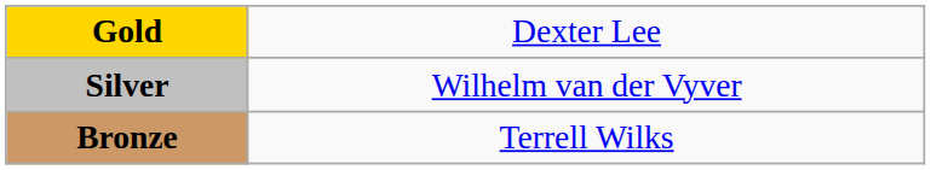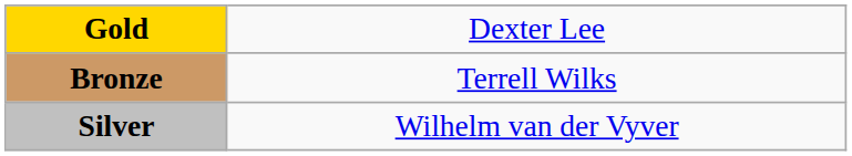rows swapped: Silver <-> Bronze
